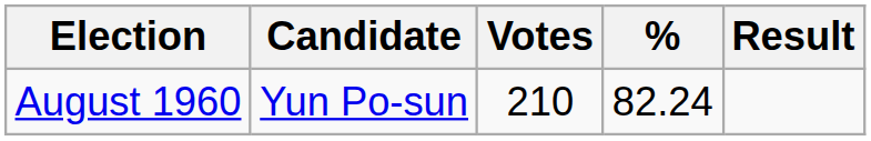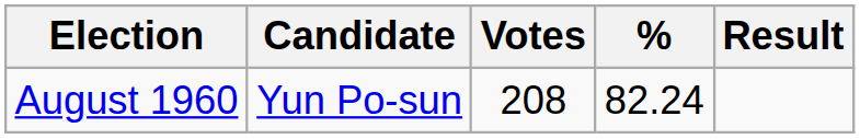August 1960 | Votes: 210 -> 208
